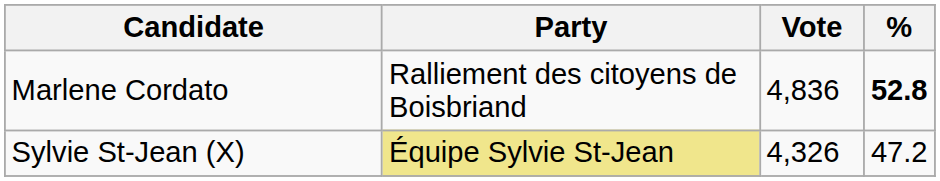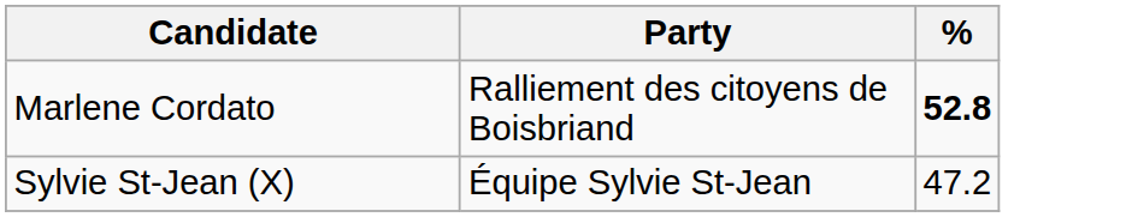- column: Vote | 4,836 | 4,326
Sylvie St-Jean (X) | Party: khaki background -> no background
